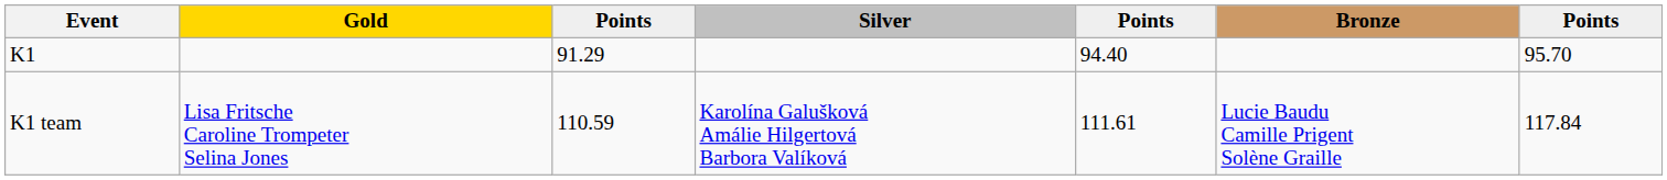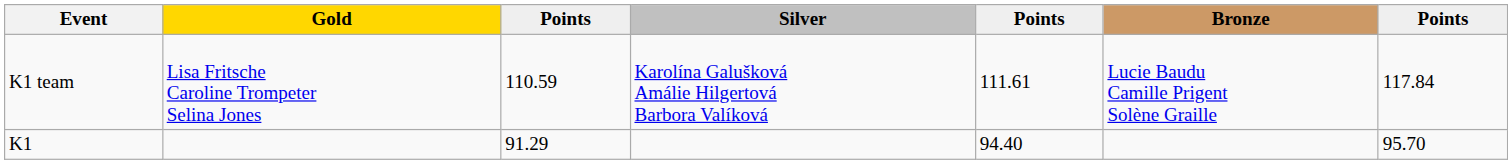rows swapped: K1 <-> K1 team
